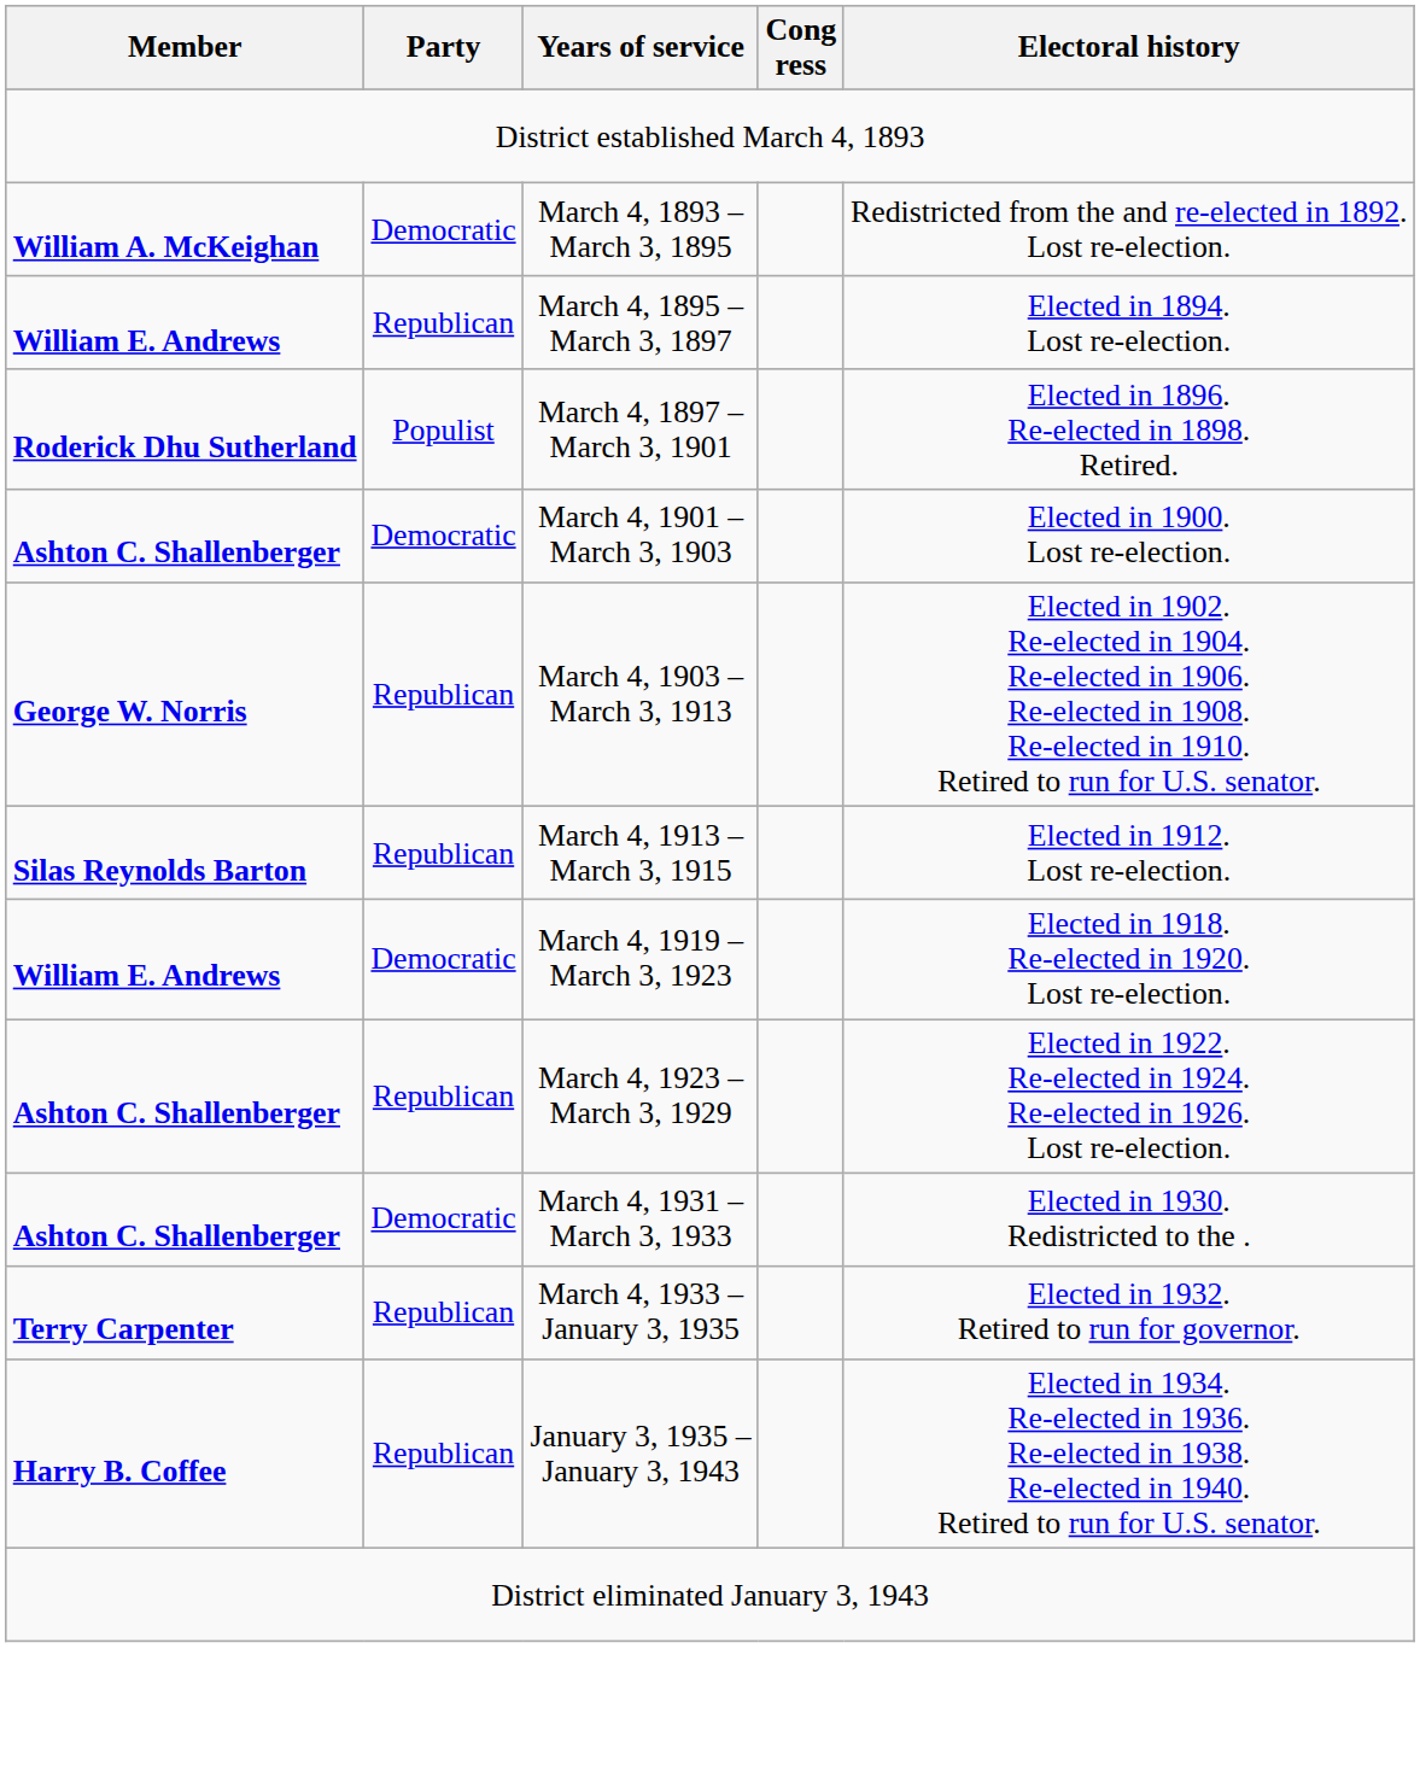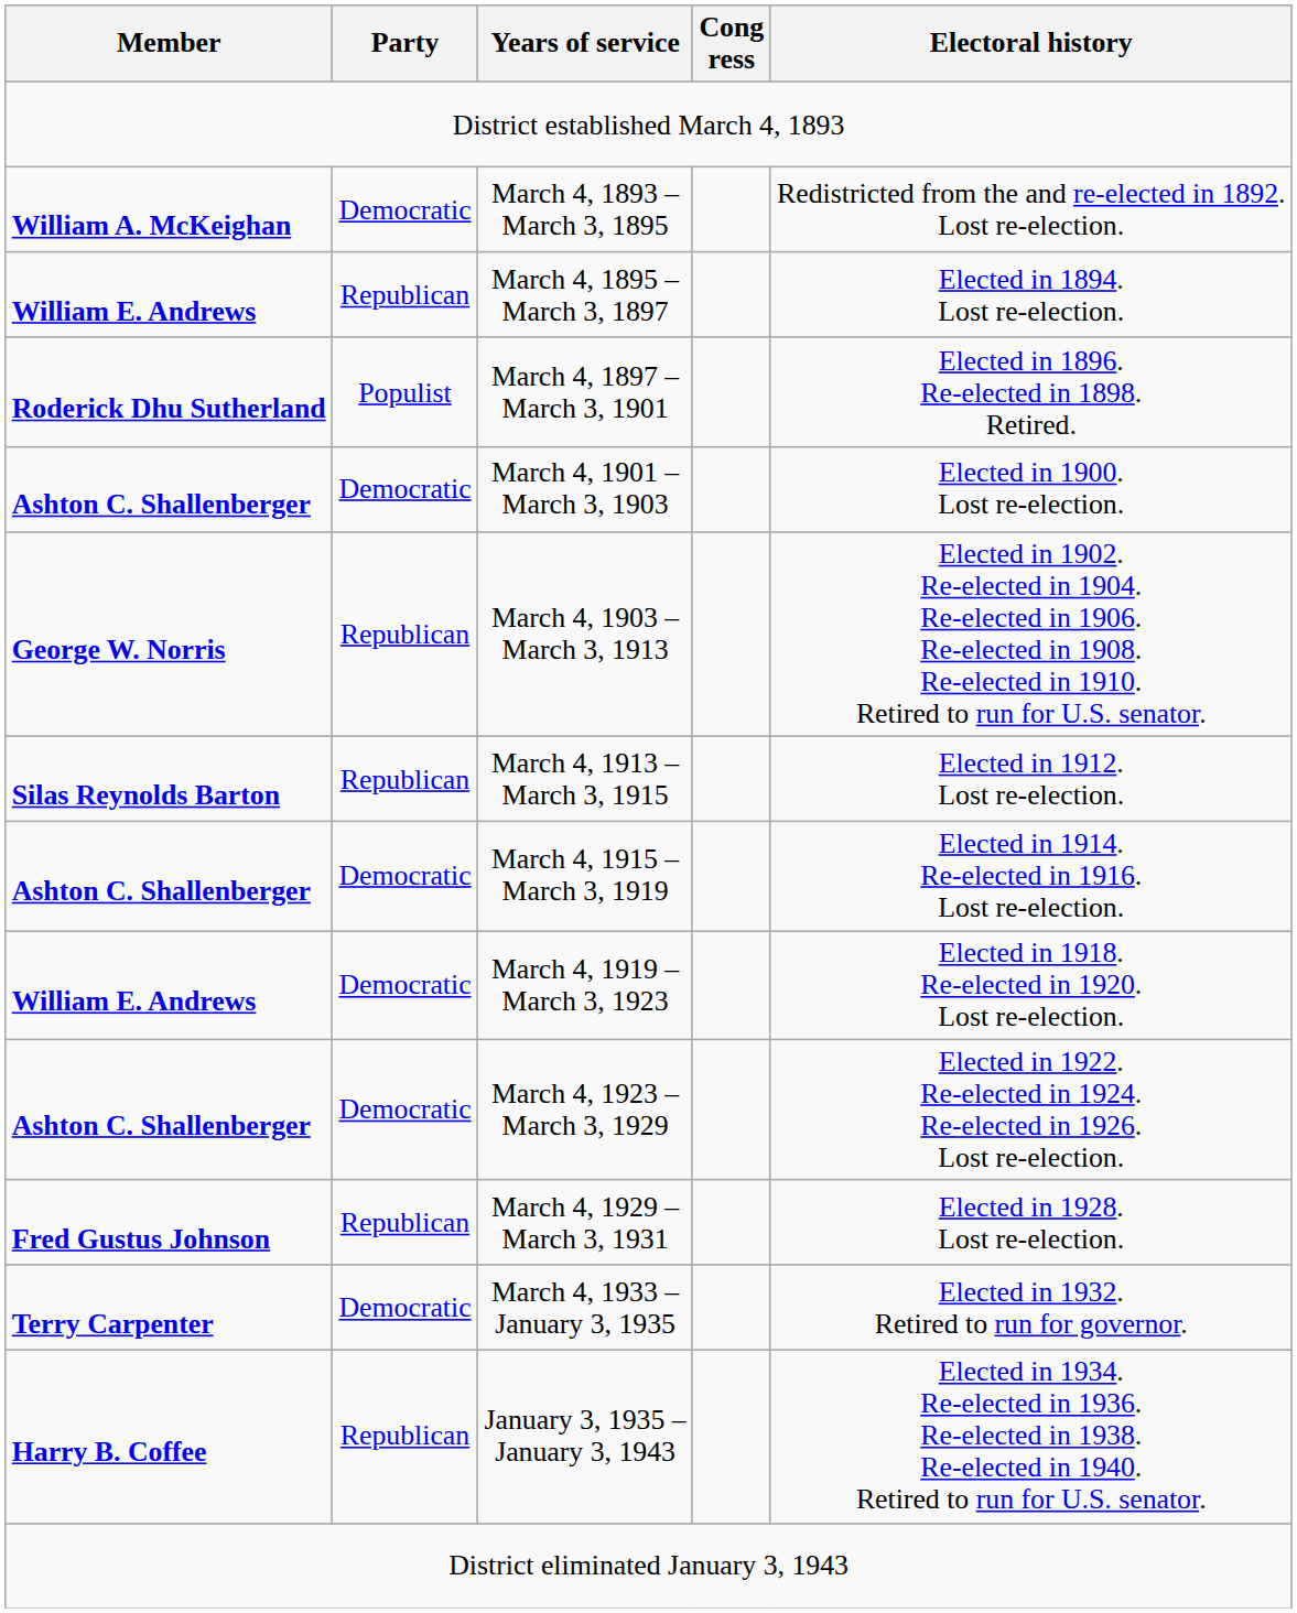+ row: Ashton C. Shallenberger | Democratic | March 4, 1915 – March 3, 1919 | Elected in 1914. Re-elected in 1916. Lost re-election.
March 4, 1923 – March 3, 1929 | Party: Republican -> Democratic
+ row: Fred Gustus Johnson | Republican | March 4, 1929 – March 3, 1931 | Elected in 1928. Lost re-election.
- row: Ashton C. Shallenberger | Democratic | March 4, 1931 – March 3, 1933 | Elected in 1930. Redistricted to the .
March 4, 1933 – January 3, 1935 | Party: Republican -> Democratic
